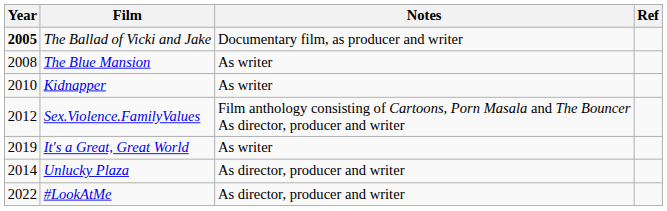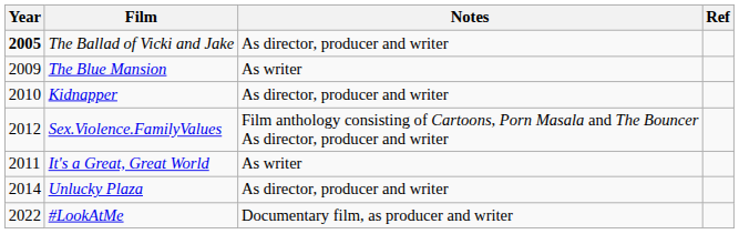The Ballad of Vicki and Jake | Notes: Documentary film, as producer and writer -> As director, producer and writer
The Blue Mansion | Year: 2008 -> 2009
Kidnapper | Notes: As writer -> As director, producer and writer
It's a Great, Great World | Year: 2019 -> 2011
#LookAtMe | Notes: As director, producer and writer -> Documentary film, as producer and writer
